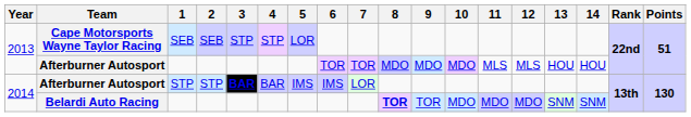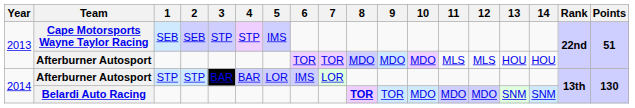Cape Motorsports Wayne Taylor Racing | 5: LOR -> IMS
Afterburner Autosport / STP | 3: bold -> normal
Afterburner Autosport / STP | 5: IMS -> LOR
